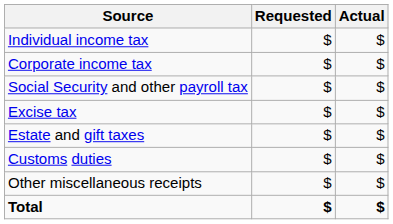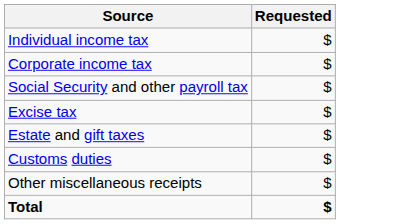- column: Actual | $ | $ | $ | $ | $ | $ | $ | $
